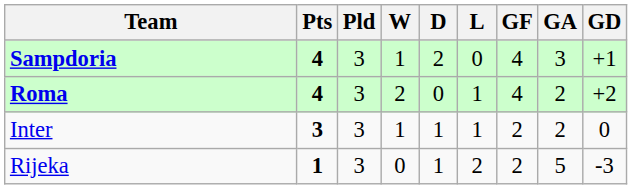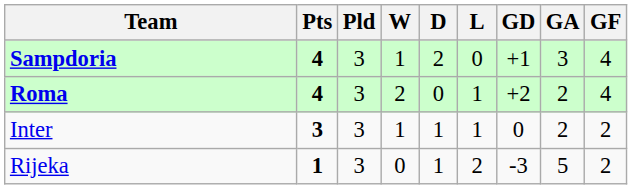columns swapped: GF <-> GD
